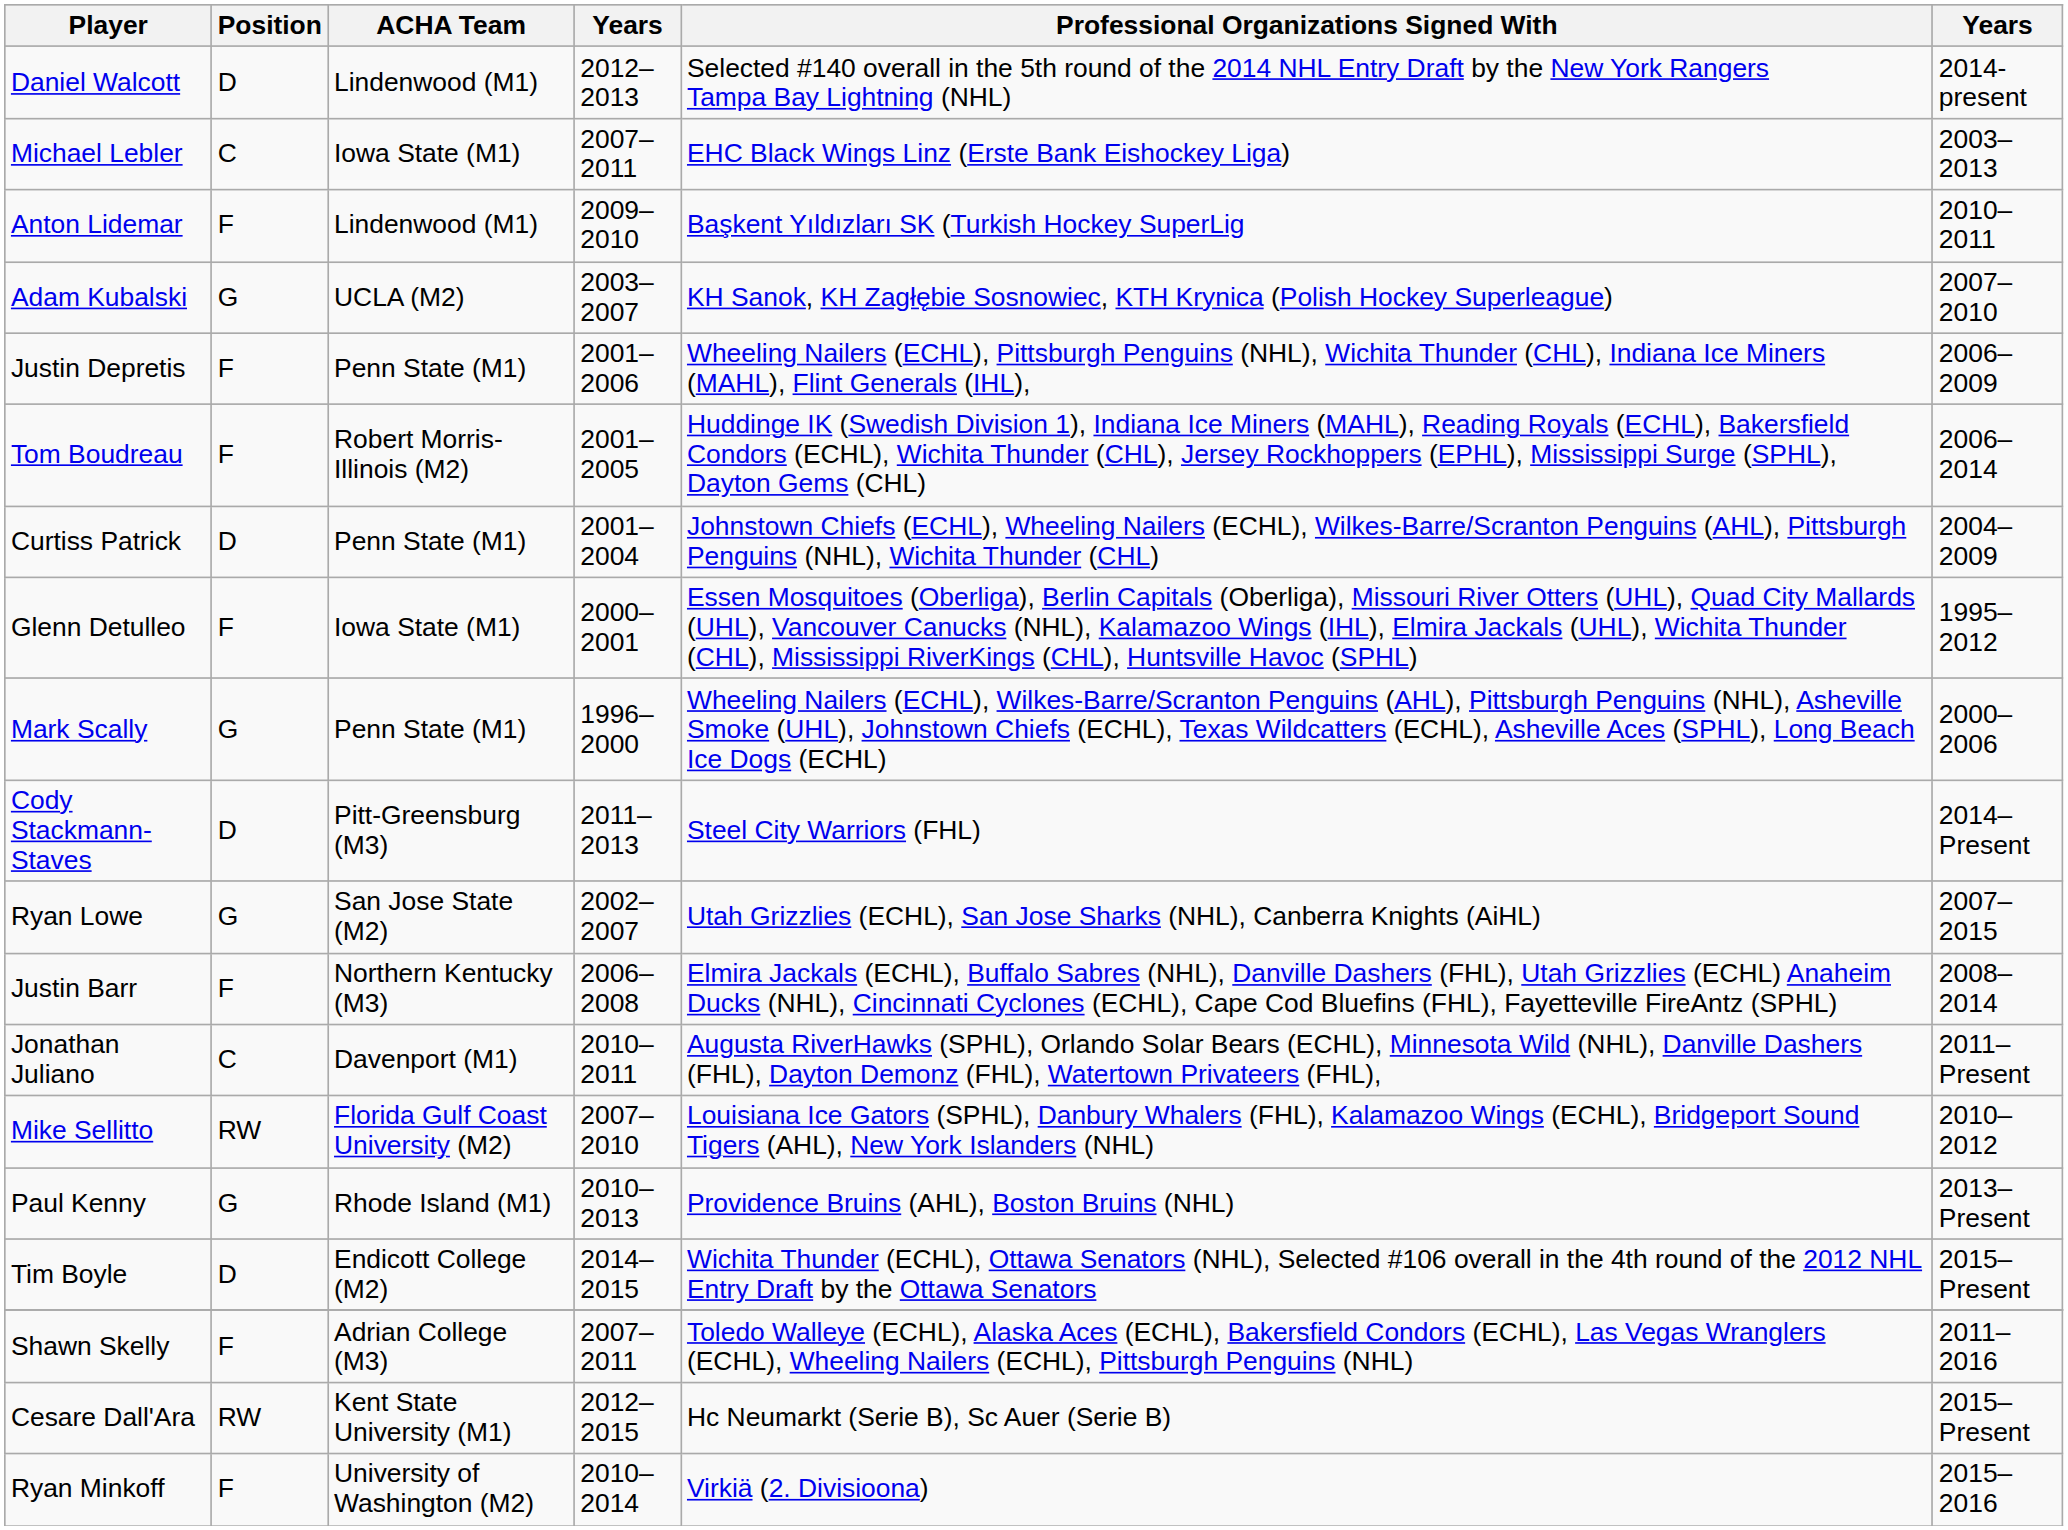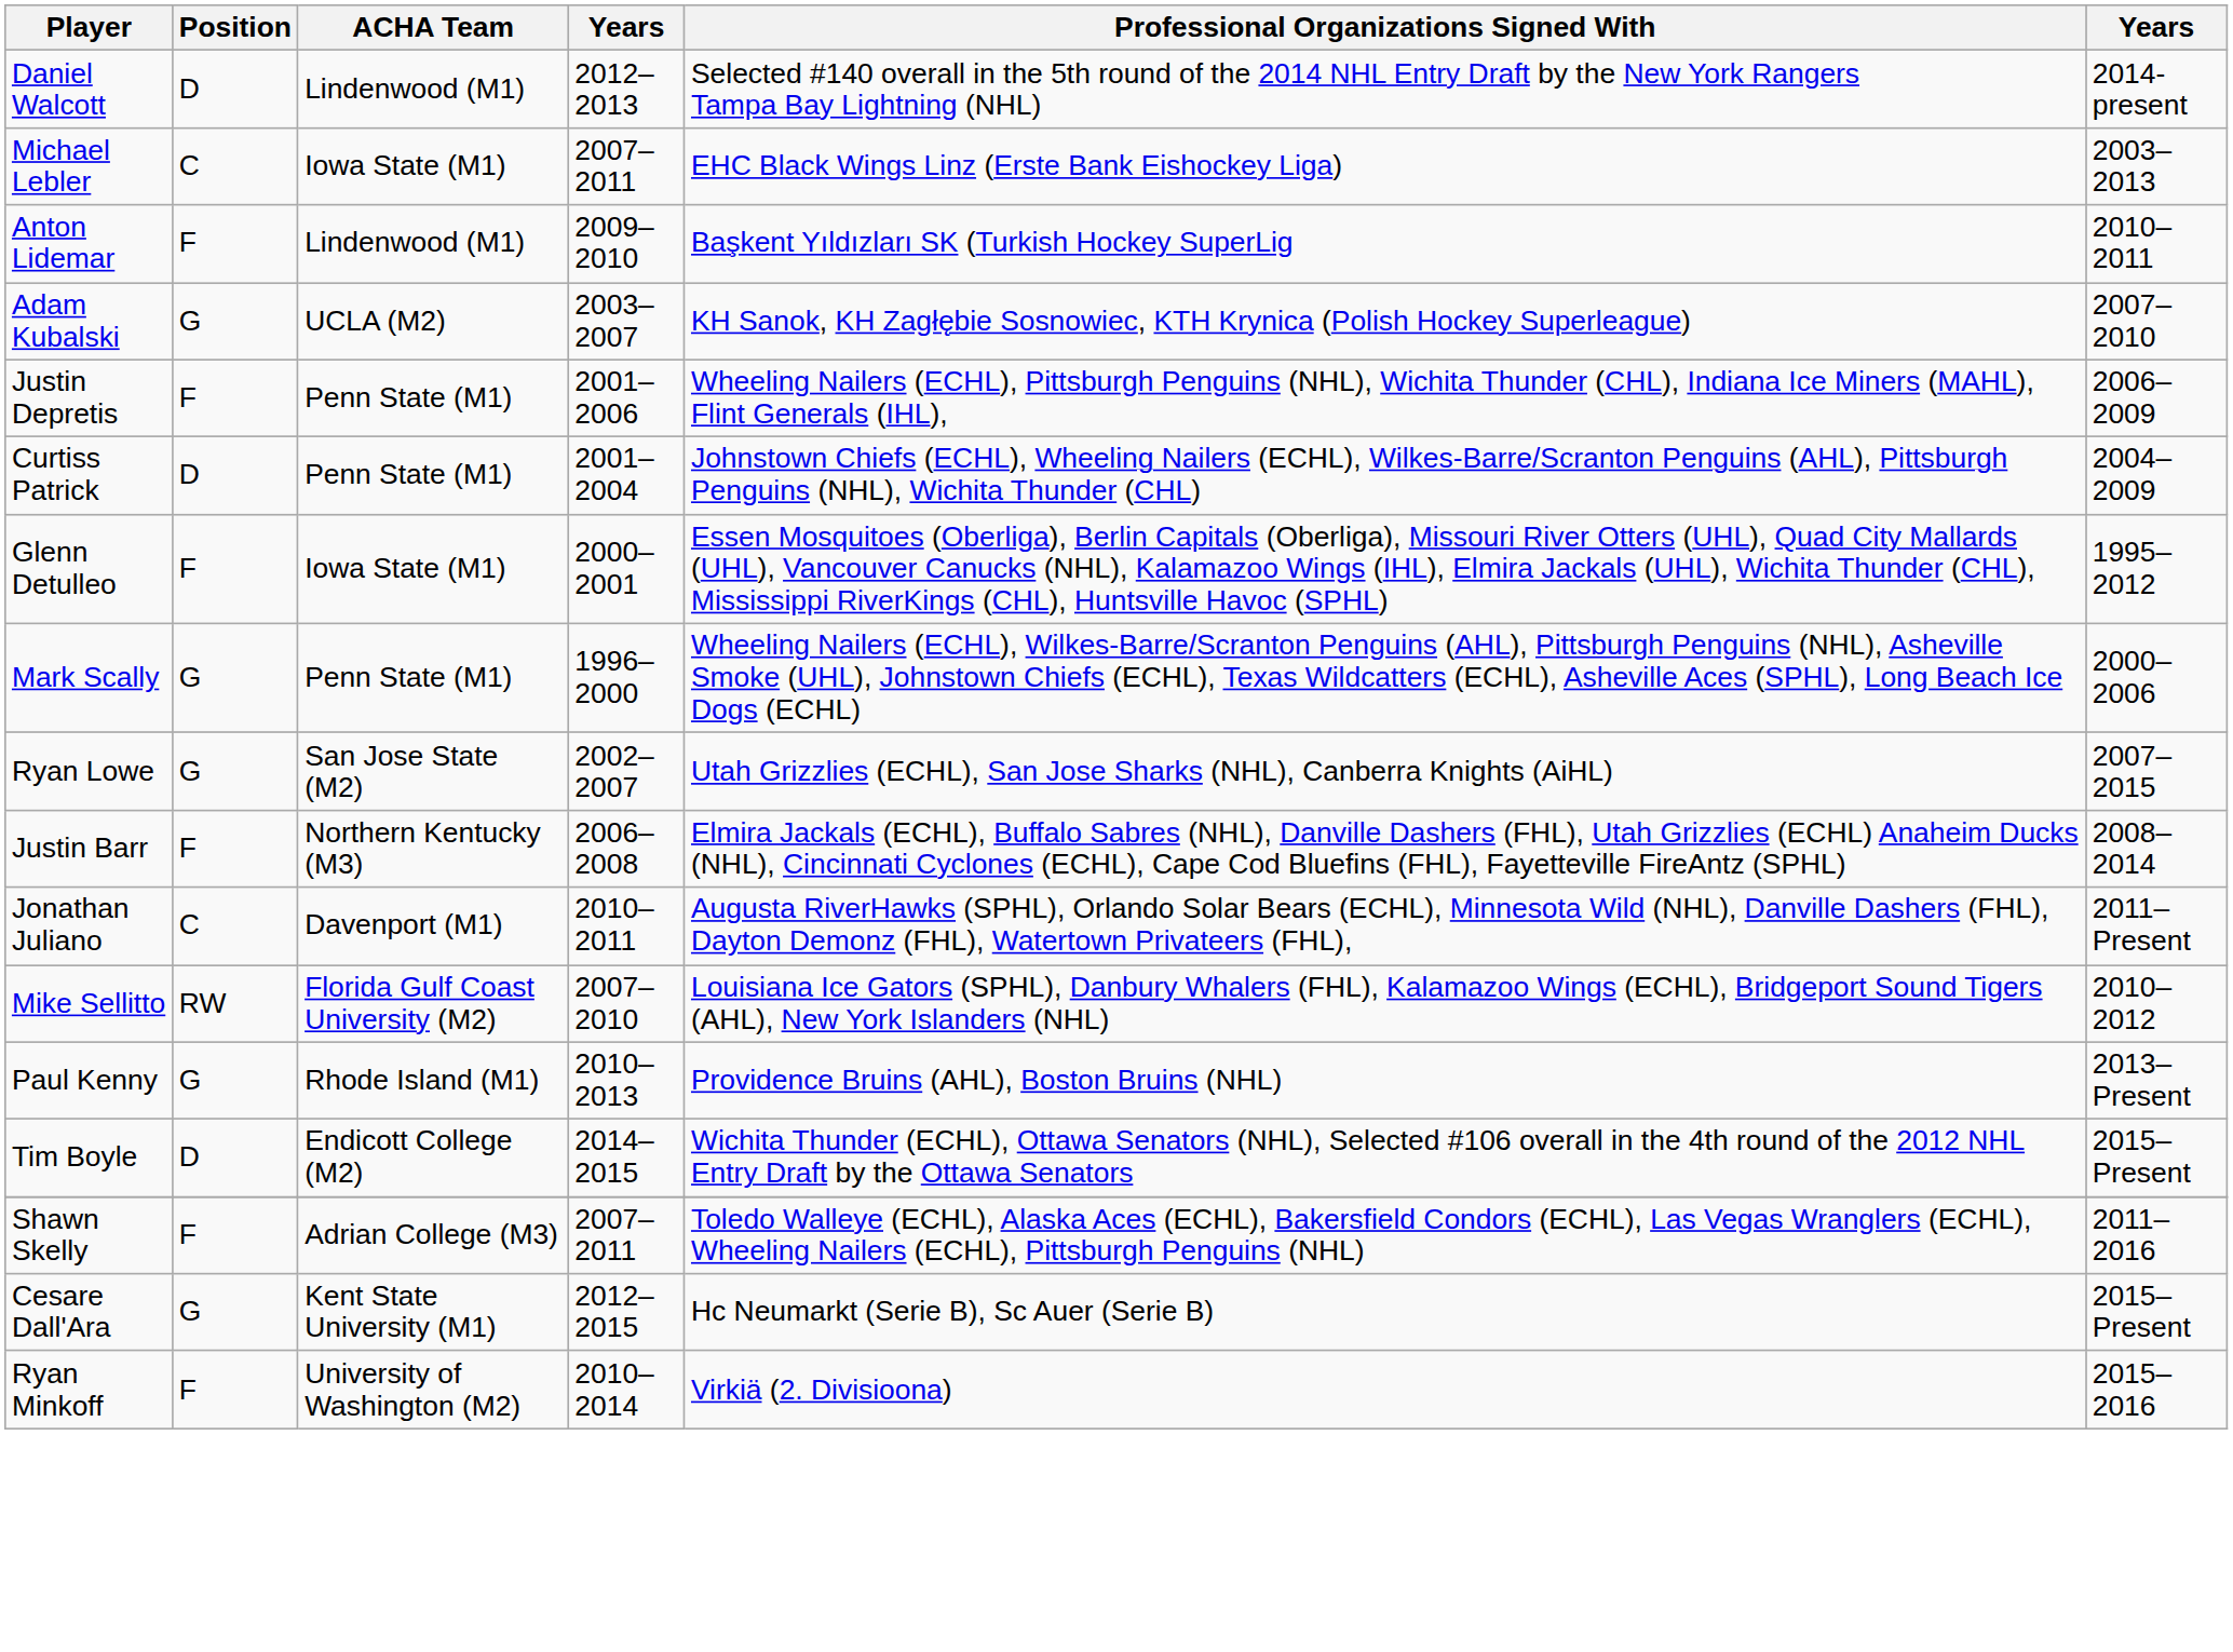- row: Tom Boudreau | F | Robert Morris-Illinois (M2) | 2001–2005 | Huddinge IK (Swedish Division 1), Indiana Ice Miners (MAHL), Reading Royals (ECHL), Bakersfield Condors (ECHL), Wichita Thunder (CHL), Jersey Rockhoppers (EPHL), Mississippi Surge (SPHL), Dayton Gems (CHL) | 2006–2014
- row: Cody Stackmann-Staves | D | Pitt-Greensburg (M3) | 2011–2013 | Steel City Warriors (FHL) | 2014–Present
Cesare Dall'Ara | Position: RW -> G
